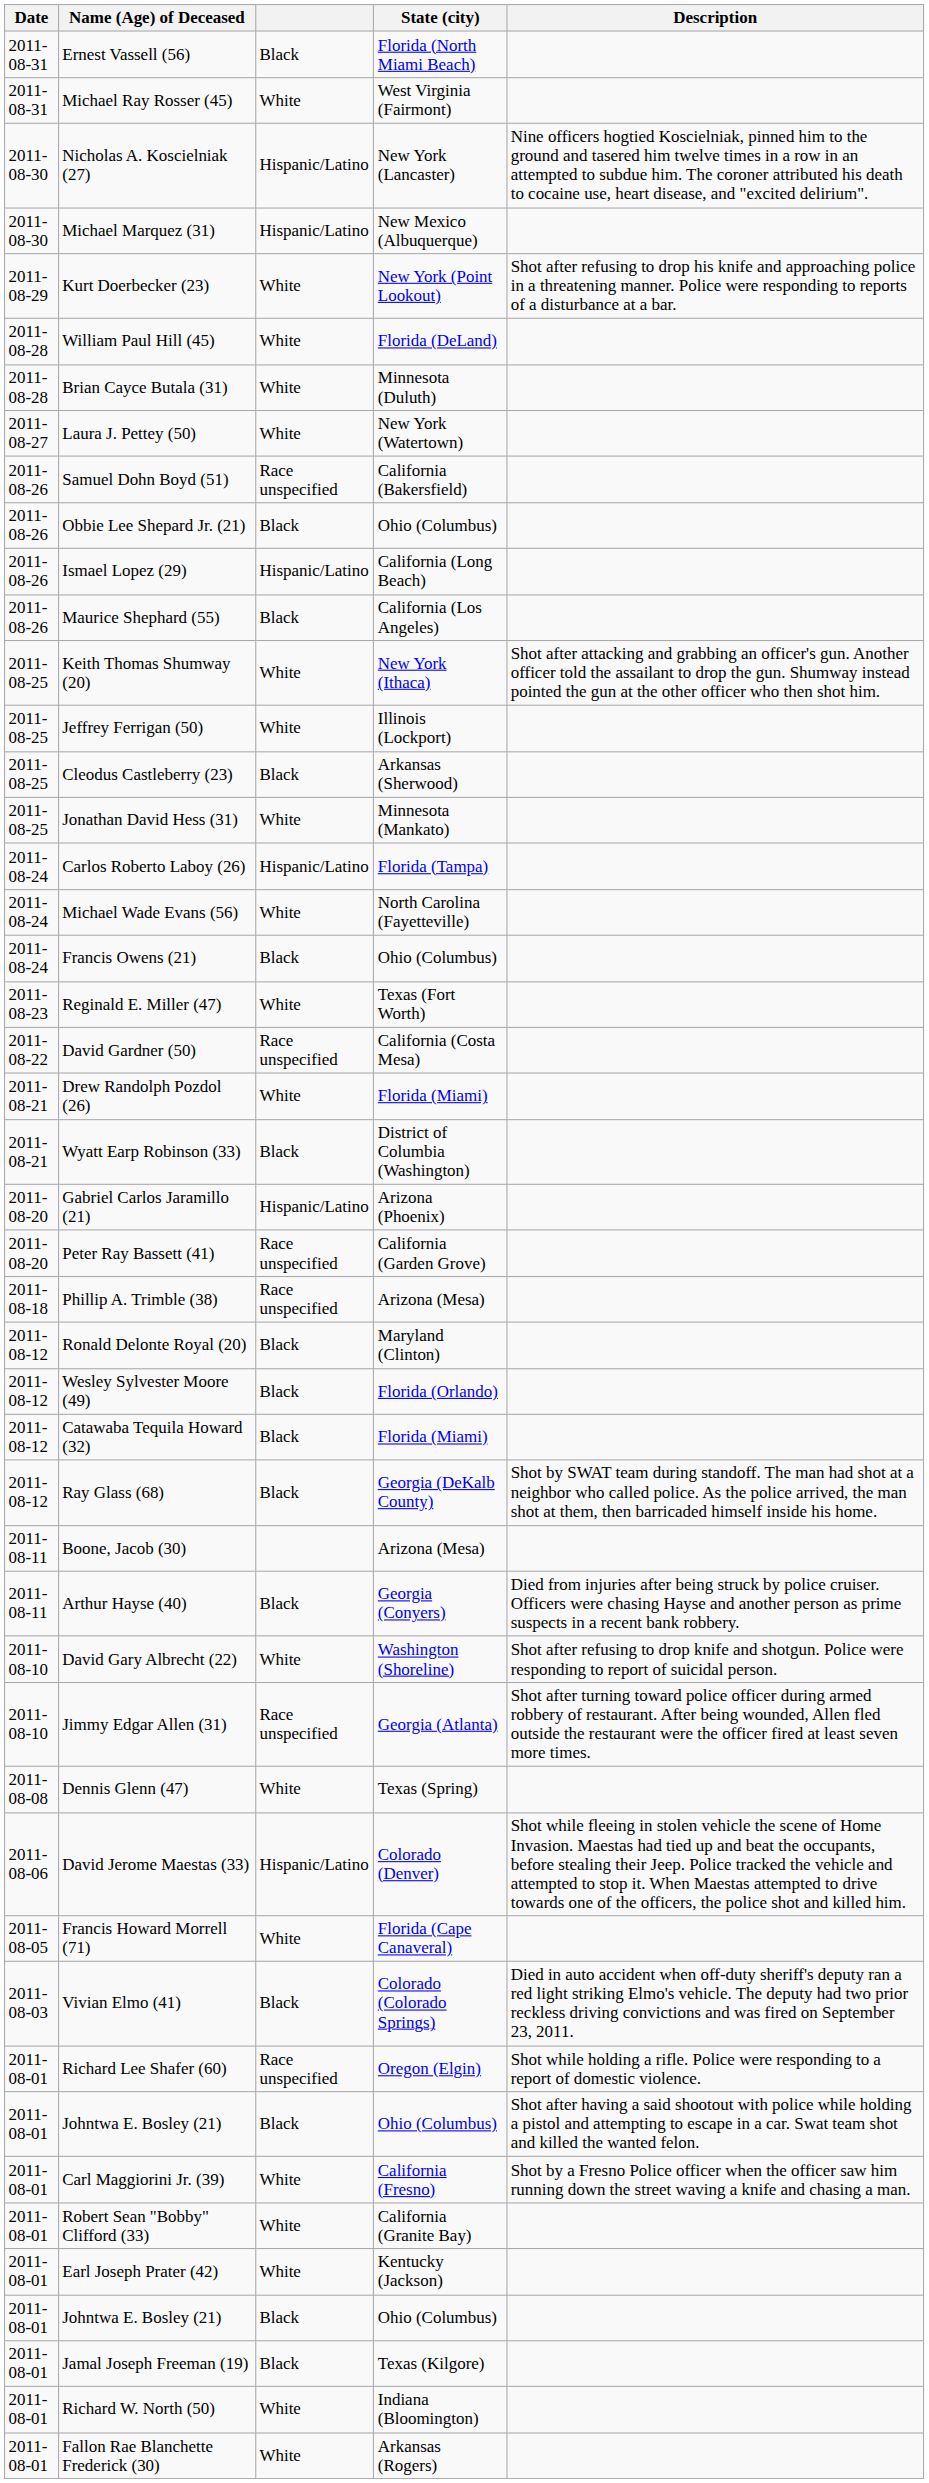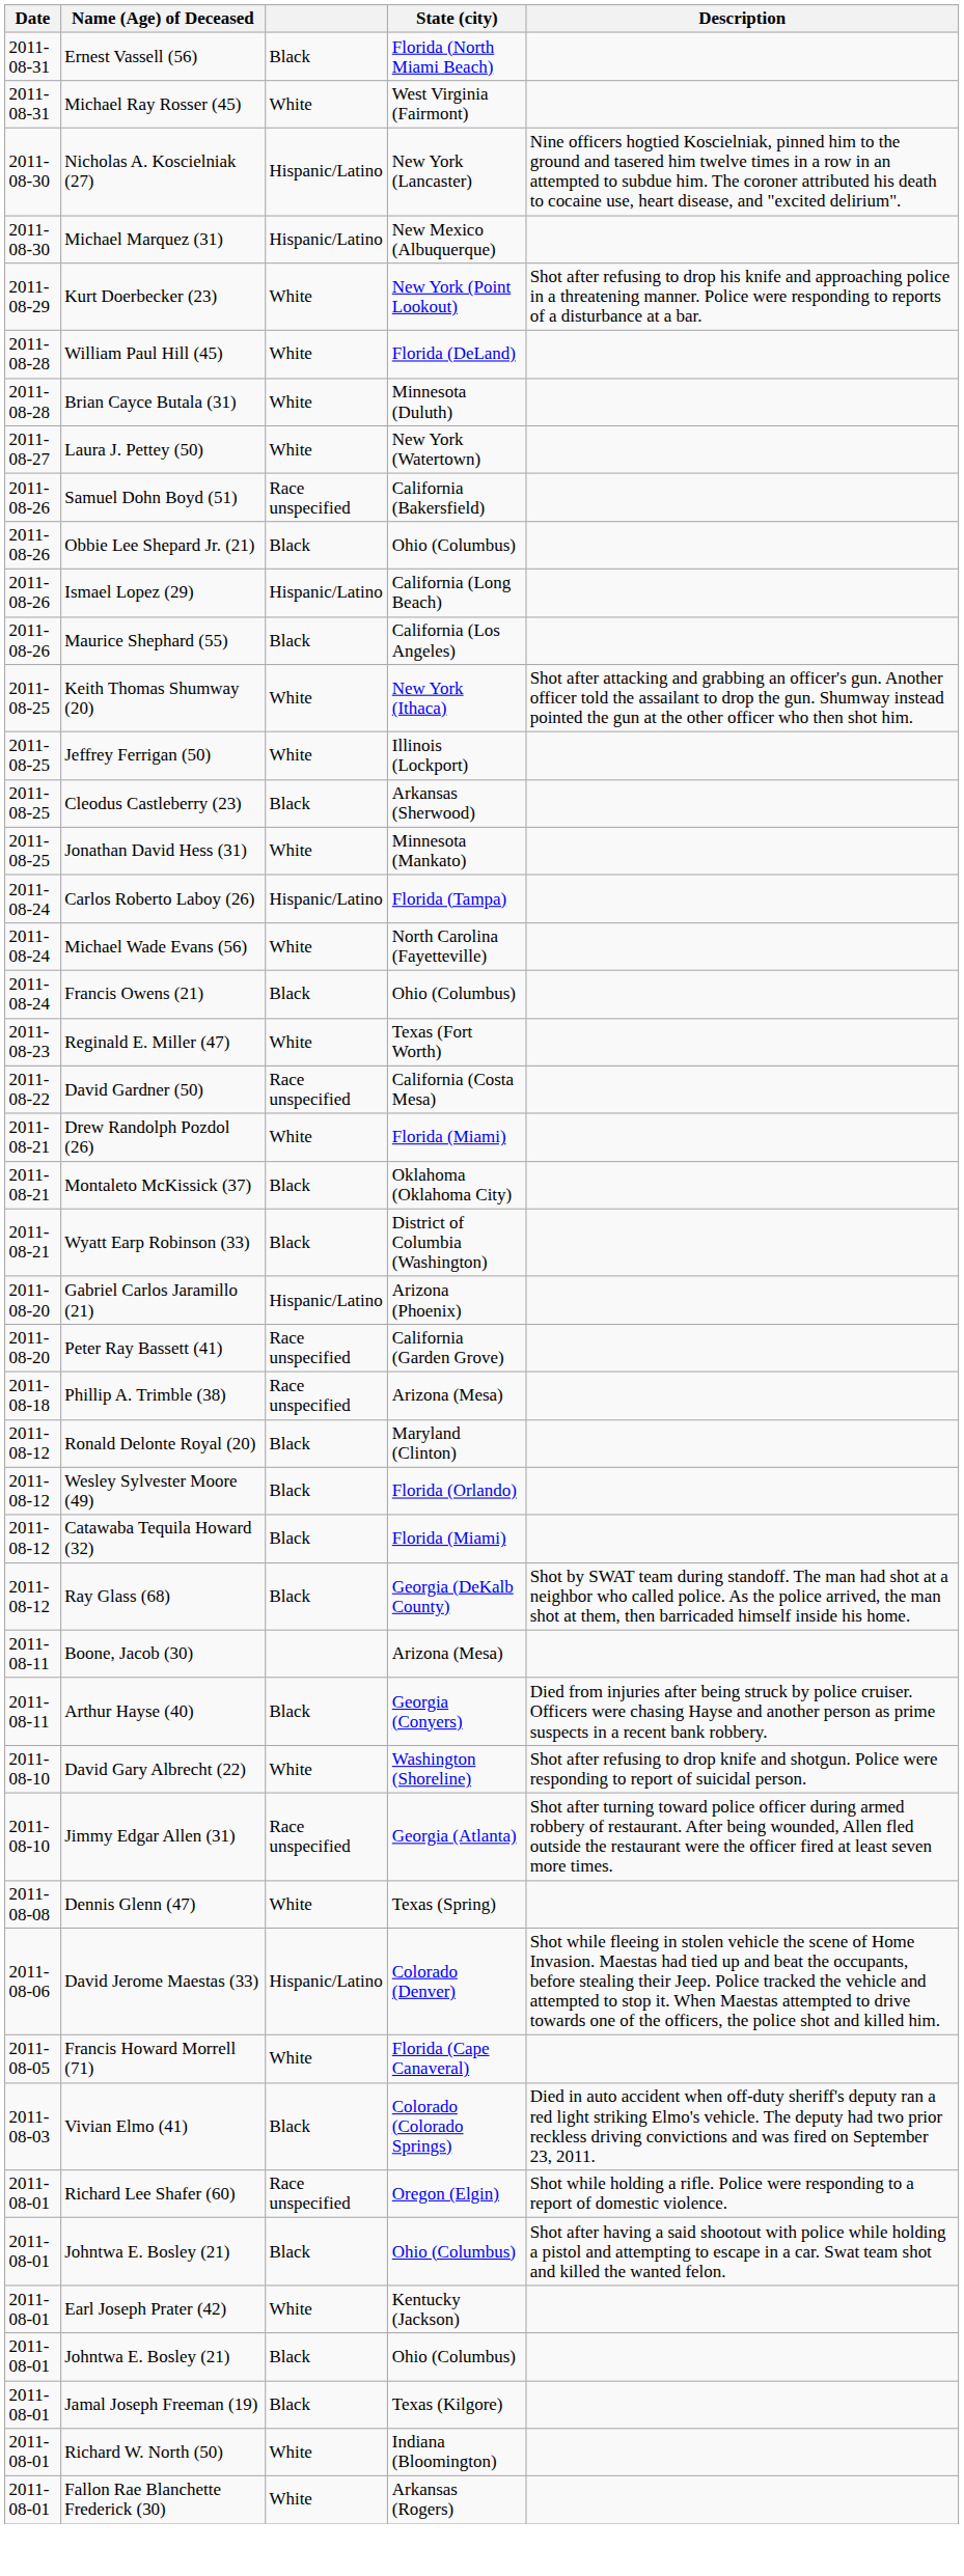+ row: 2011-08-21 | Montaleto McKissick (37) | Black | Oklahoma (Oklahoma City)
- row: 2011-08-01 | Carl Maggiorini Jr. (39) | White | California (Fresno) | Shot by a Fresno Police officer when the officer saw him running down the street waving a knife and chasing a man.
- row: 2011-08-01 | Robert Sean "Bobby" Clifford (33) | White | California (Granite Bay)
